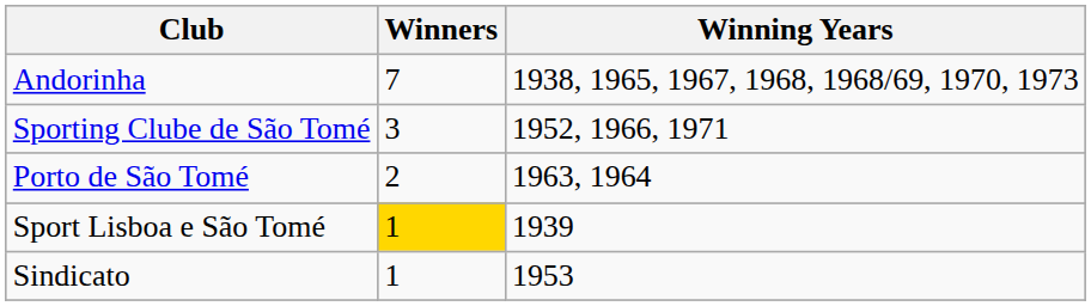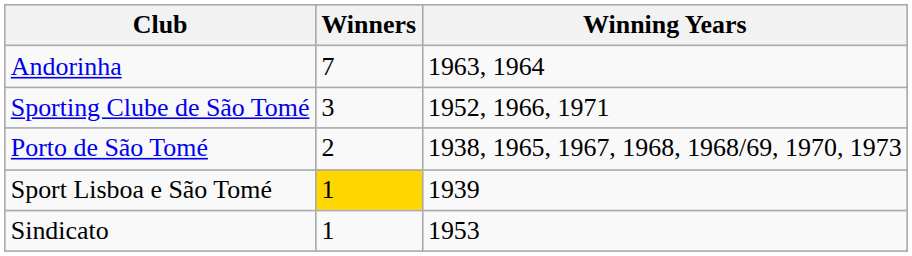Andorinha | Winning Years: 1938, 1965, 1967, 1968, 1968/69, 1970, 1973 -> 1963, 1964
Porto de São Tomé | Winning Years: 1963, 1964 -> 1938, 1965, 1967, 1968, 1968/69, 1970, 1973
